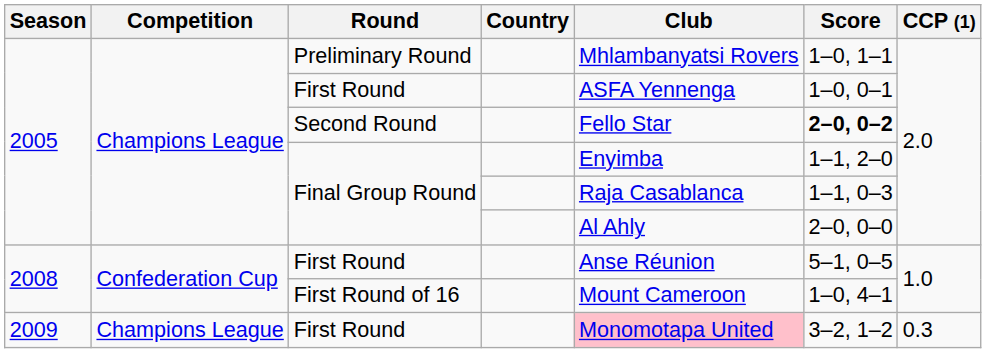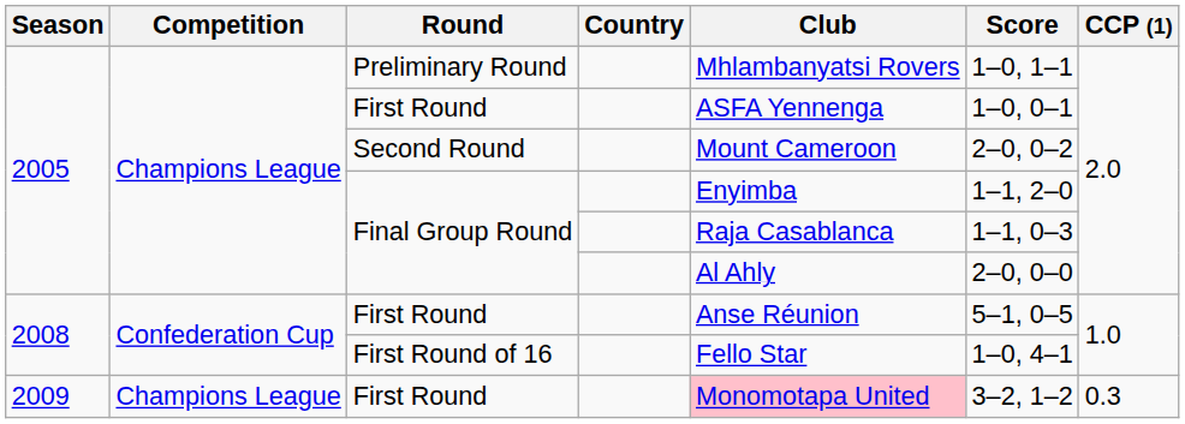Second Round | Club: Fello Star -> Mount Cameroon
Second Round | Score: bold -> normal
First Round of 16 | Club: Mount Cameroon -> Fello Star
